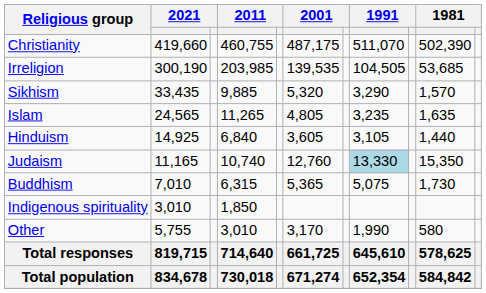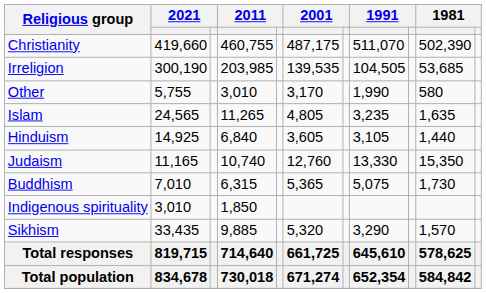rows swapped: Sikhism <-> Other
Judaism | column 8: lightblue background -> no background
